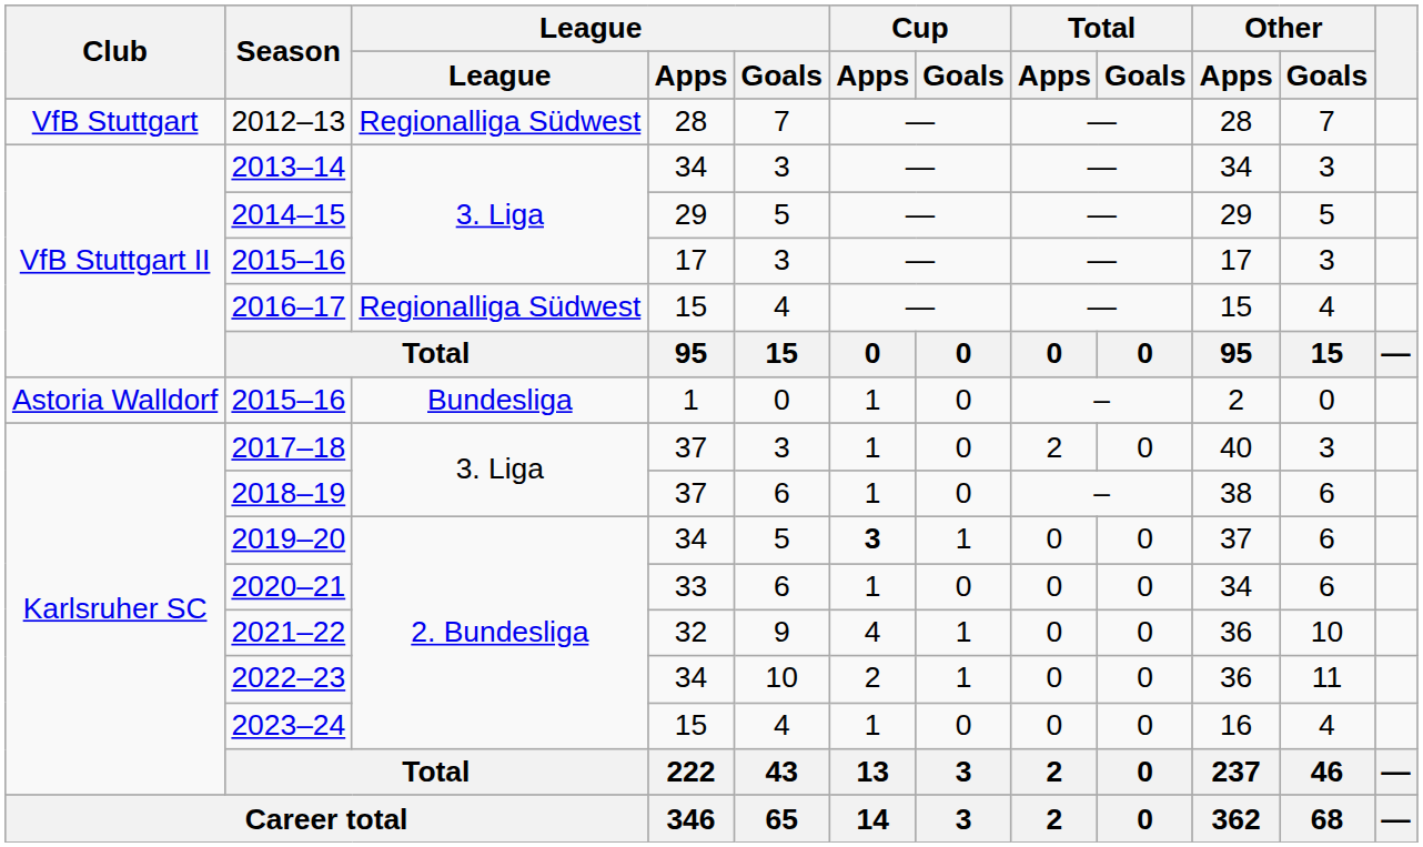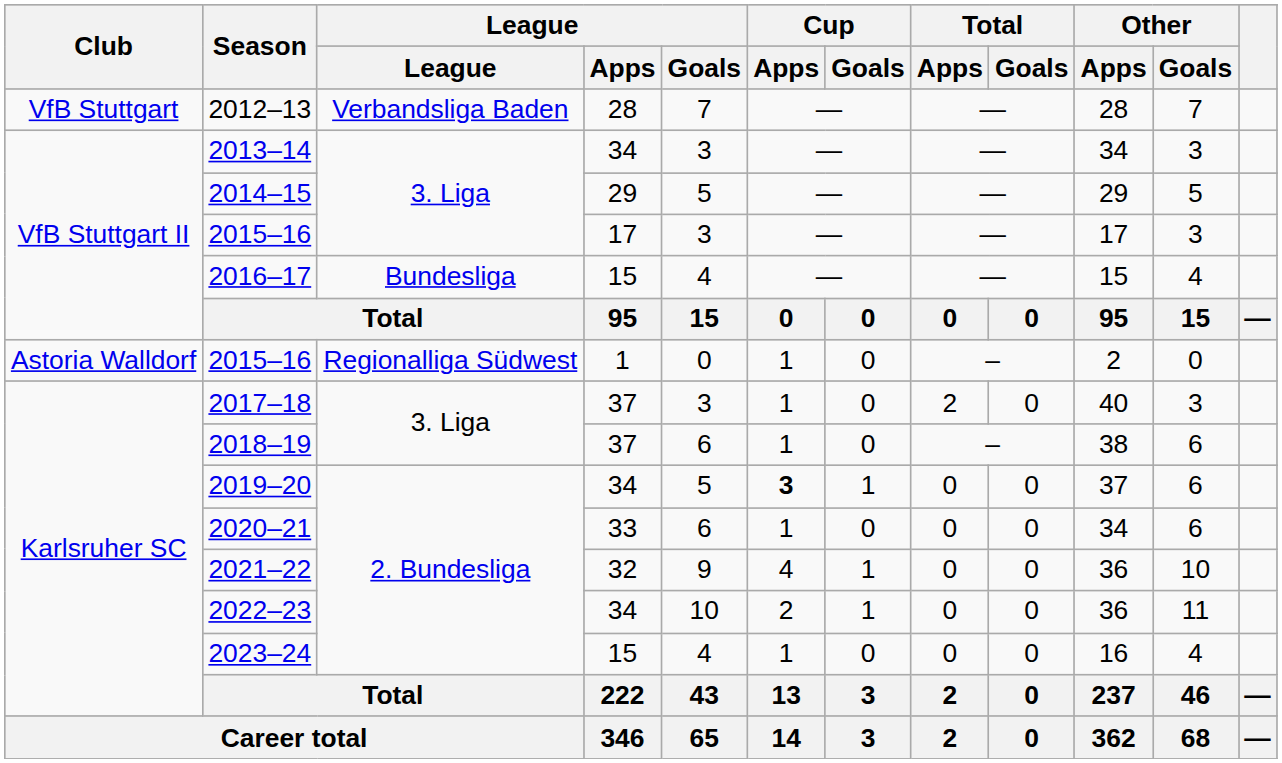2012–13 | League: Regionalliga Südwest -> Verbandsliga Baden
2016–17 | League: Regionalliga Südwest -> Bundesliga
2015–16 / 1 | League: Bundesliga -> Regionalliga Südwest
